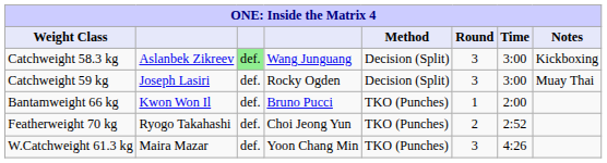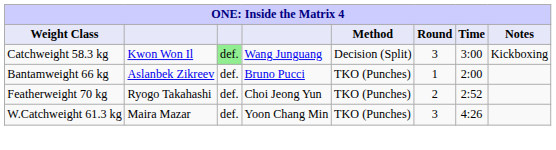Catchweight 58.3 kg | column 2: Aslanbek Zikreev -> Kwon Won Il
- row: Catchweight 59 kg | Joseph Lasiri | def. | Rocky Ogden | Decision (Split) | 3 | 3:00 | Muay Thai
Bantamweight 66 kg | column 2: Kwon Won Il -> Aslanbek Zikreev
